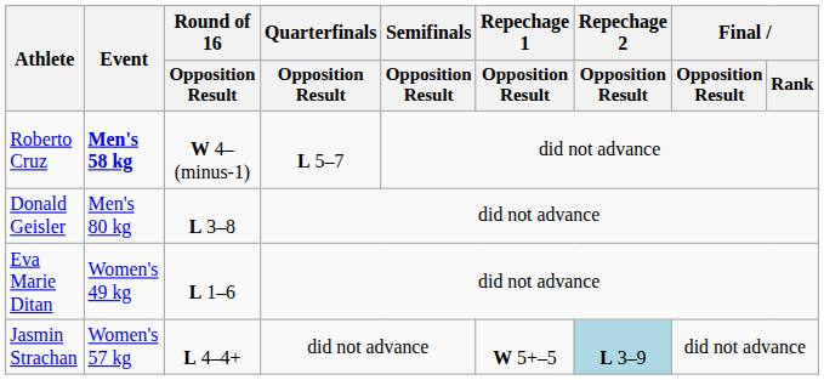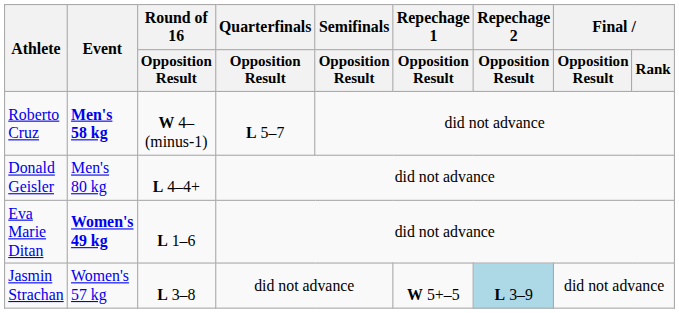Donald Geisler | Round of 16 / Opposition Result: L 3–8 -> L 4–4+
Eva Marie Ditan | Event: normal -> bold
Jasmin Strachan | Round of 16 / Opposition Result: L 4–4+ -> L 3–8
